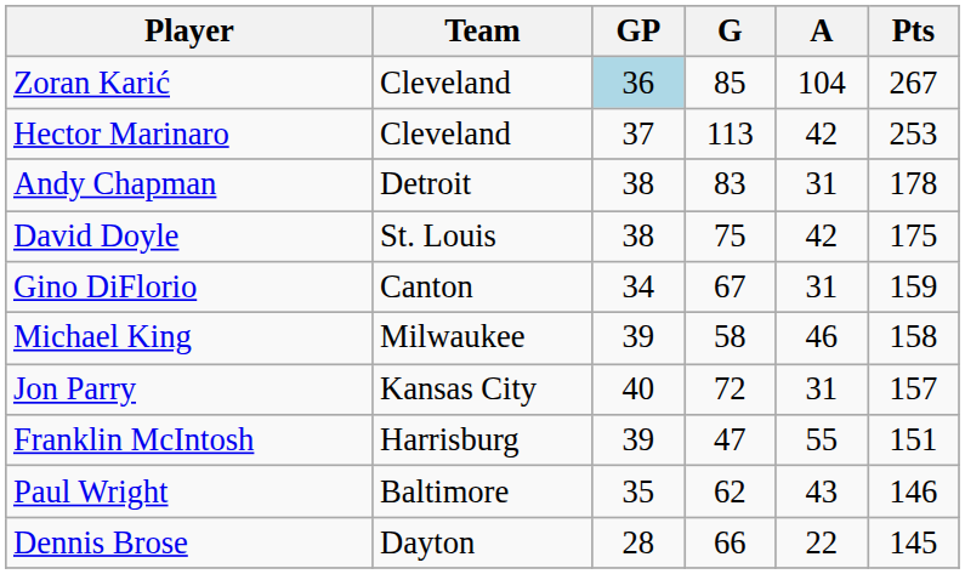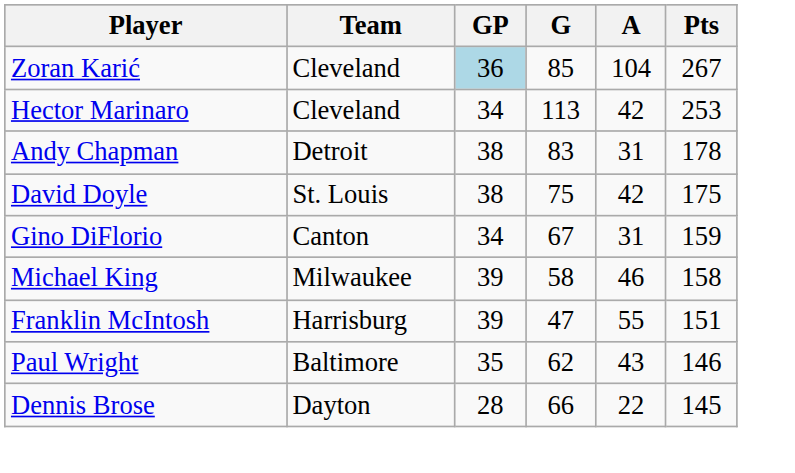Hector Marinaro | GP: 37 -> 34
- row: Jon Parry | Kansas City | 40 | 72 | 31 | 157
